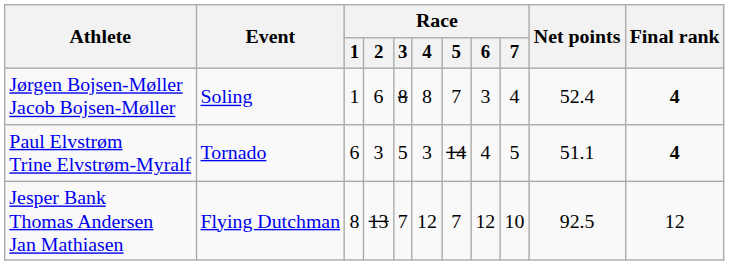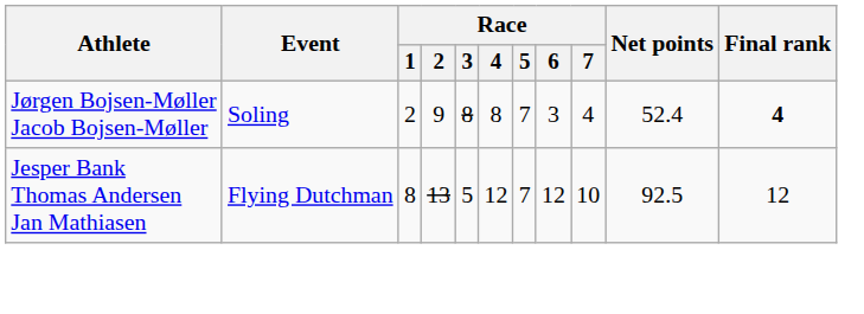Jørgen Bojsen-Møller Jacob Bojsen-Møller | Race / 1: 1 -> 2
Jørgen Bojsen-Møller Jacob Bojsen-Møller | Race / 2: 6 -> 9
- row: Paul Elvstrøm Trine Elvstrøm-Myralf | Tornado | 6 | 3 | 5 | 3 | 14 | 4 | 5 | 51.1 | 4
Jesper Bank Thomas Andersen Jan Mathiasen | Race / 3: 7 -> 5
